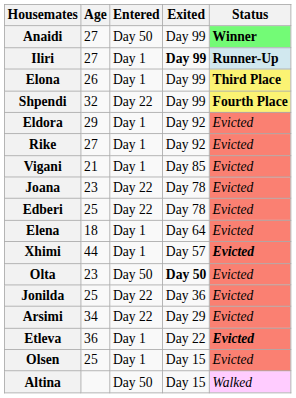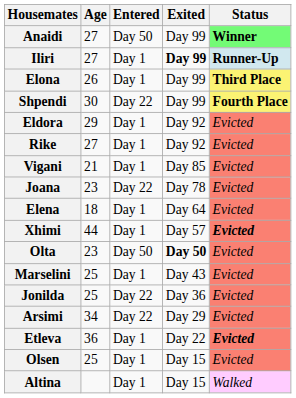Shpendi | Age: 32 -> 30
- row: Edberi | 25 | Day 22 | Day 78 | Evicted
+ row: Marselini | 25 | Day 1 | Day 43 | Evicted
Altina | Entered: Day 50 -> Day 1
